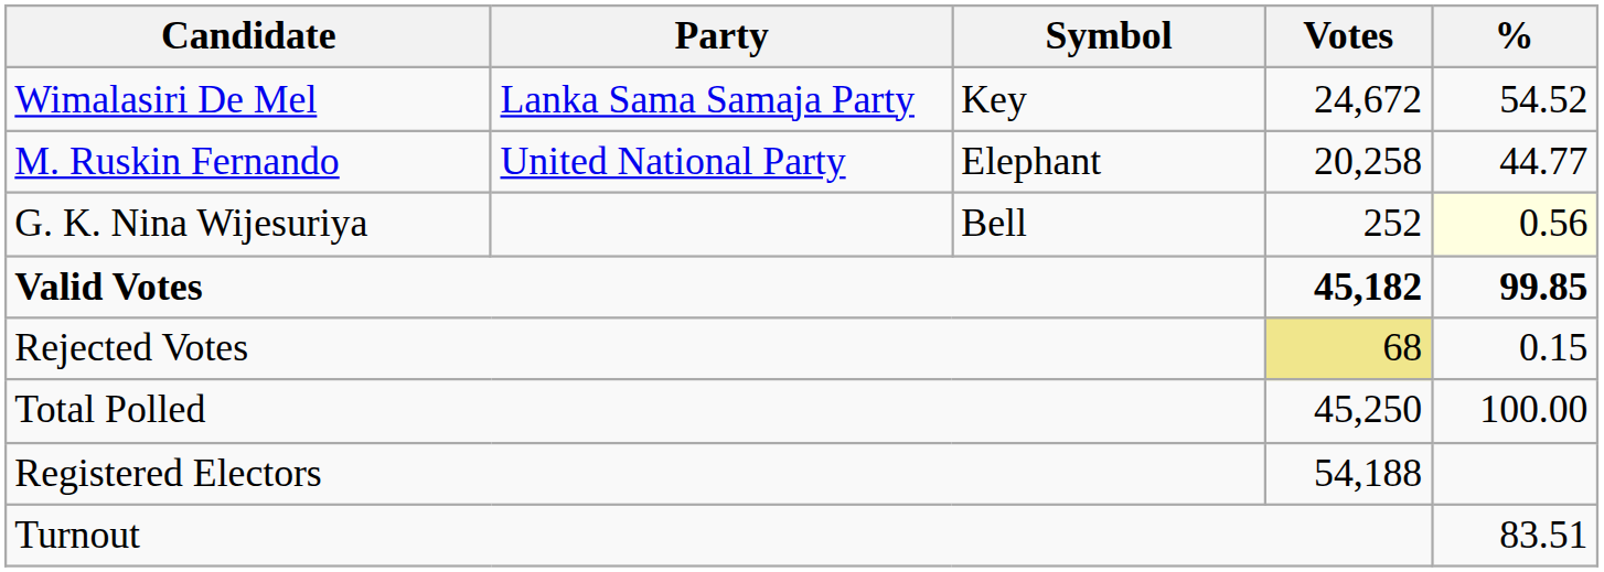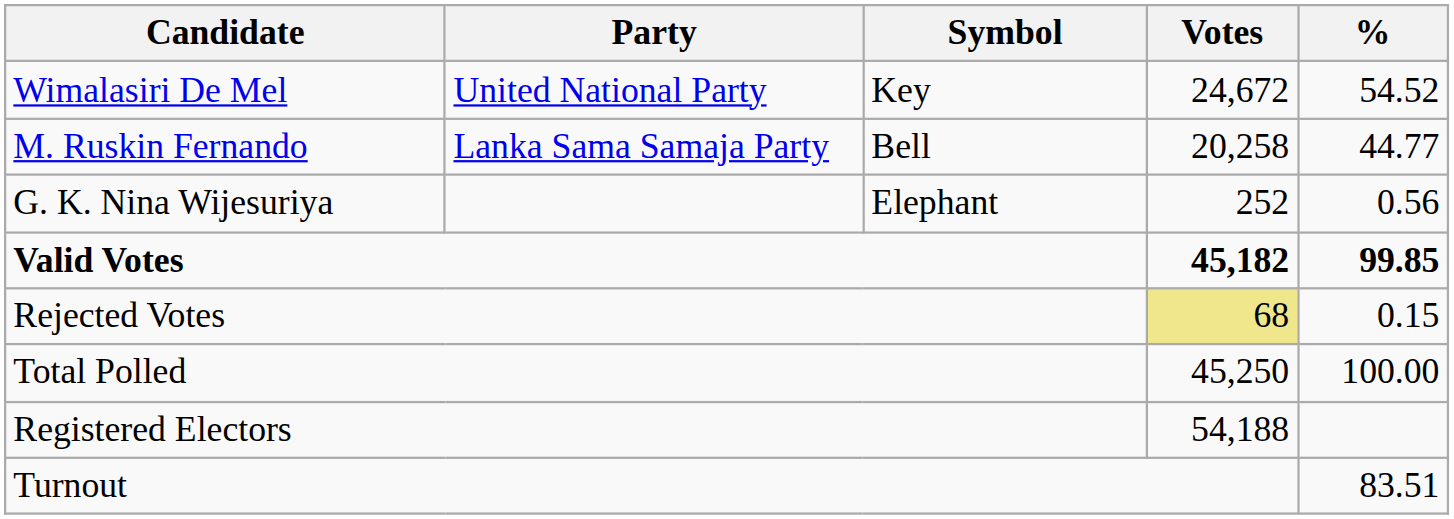Wimalasiri De Mel | Party: Lanka Sama Samaja Party -> United National Party
M. Ruskin Fernando | Party: United National Party -> Lanka Sama Samaja Party
M. Ruskin Fernando | Symbol: Elephant -> Bell
G. K. Nina Wijesuriya | Symbol: Bell -> Elephant
G. K. Nina Wijesuriya | %: lightyellow background -> no background
